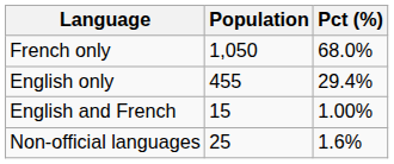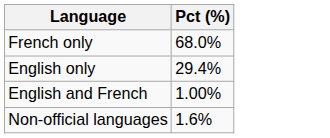- column: Population | 1,050 | 455 | 15 | 25
